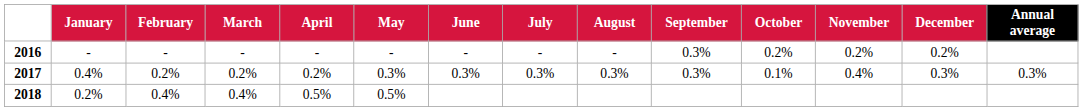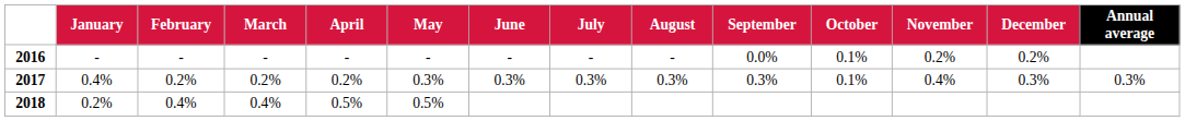2016 | September: 0.3% -> 0.0%
2016 | October: 0.2% -> 0.1%
